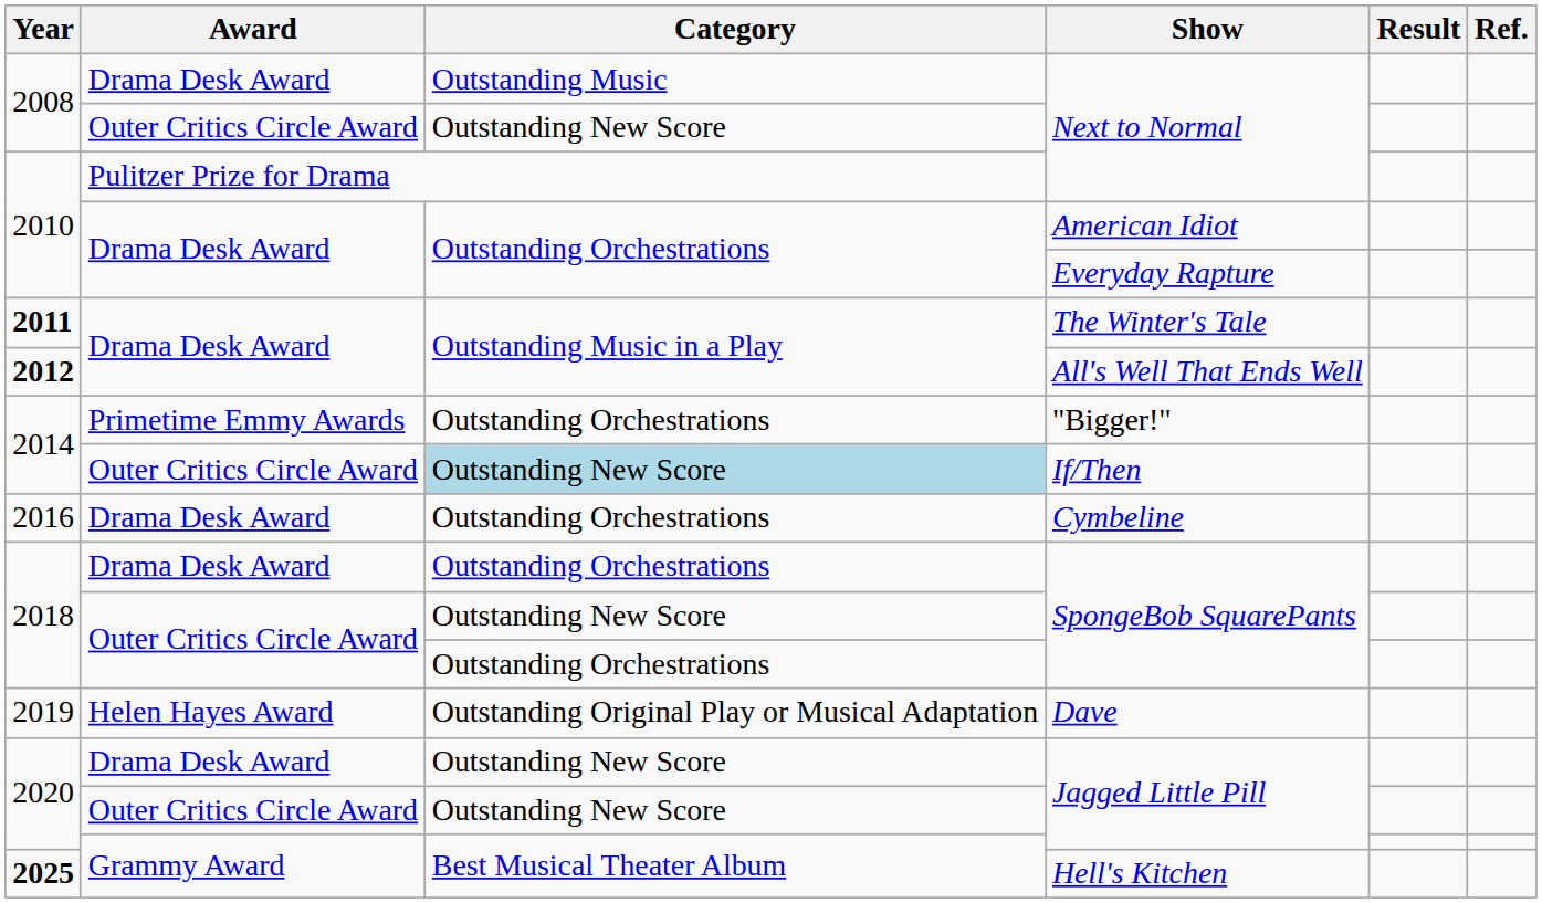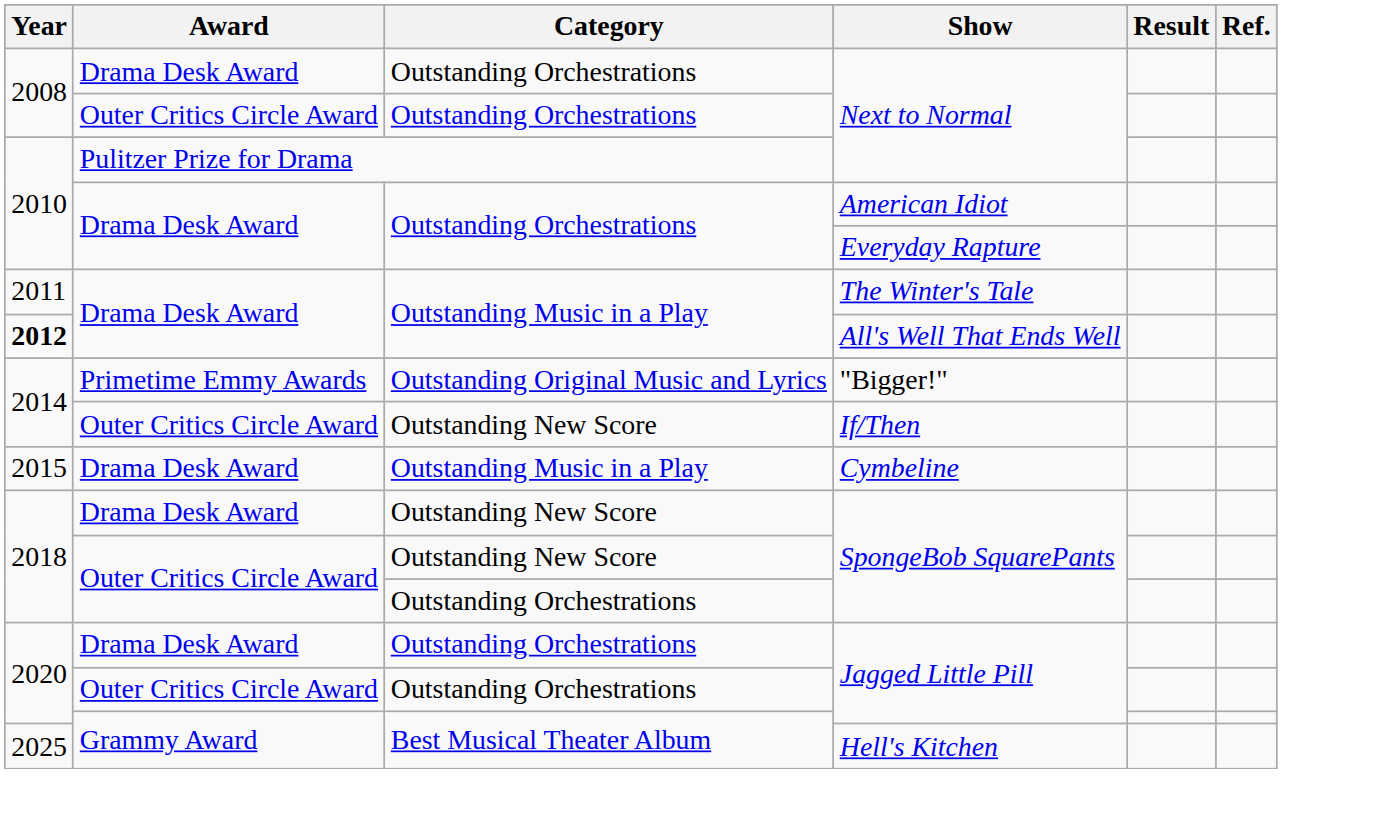Drama Desk Award / Next to Normal | Category: Outstanding Music -> Outstanding Orchestrations
Outer Critics Circle Award / Next to Normal | Category: Outstanding New Score -> Outstanding Orchestrations
The Winter's Tale | Year: bold -> normal
"Bigger!" | Category: Outstanding Orchestrations -> Outstanding Original Music and Lyrics
If/Then | Category: lightblue background -> no background
Cymbeline | Year: 2016 -> 2015
Cymbeline | Category: Outstanding Orchestrations -> Outstanding Music in a Play
Drama Desk Award / SpongeBob SquarePants | Category: Outstanding Orchestrations -> Outstanding New Score
- row: 2019 | Helen Hayes Award | Outstanding Original Play or Musical Adaptation | Dave
Drama Desk Award / Jagged Little Pill | Category: Outstanding New Score -> Outstanding Orchestrations
Outer Critics Circle Award / Jagged Little Pill | Category: Outstanding New Score -> Outstanding Orchestrations
Hell's Kitchen | Year: bold -> normal
